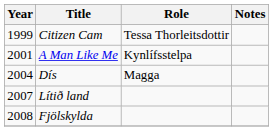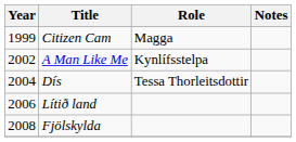Citizen Cam | Role: Tessa Thorleitsdottir -> Magga
A Man Like Me | Year: 2001 -> 2002
Dís | Role: Magga -> Tessa Thorleitsdottir
Lítið land | Year: 2007 -> 2006
